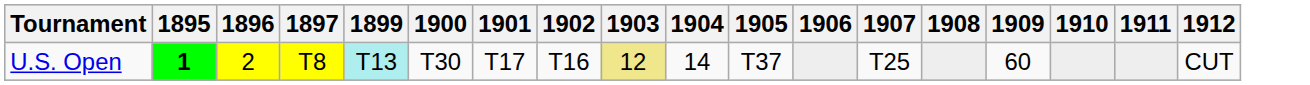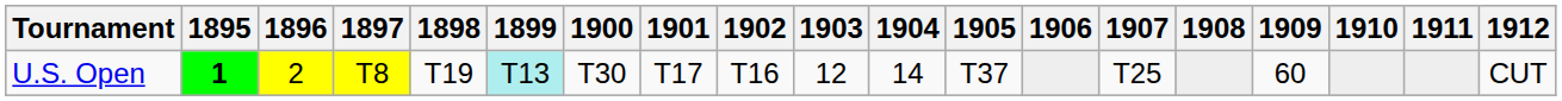+ column: 1898 | T19
U.S. Open | 1903: khaki background -> no background
